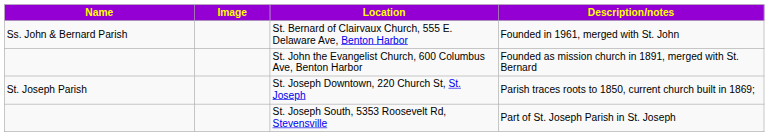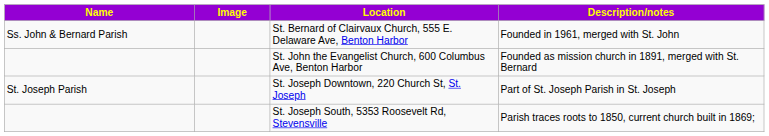St. Joseph Downtown, 220 Church St, St. Joseph | Description/notes: Parish traces roots to 1850, current church built in 1869; -> Part of St. Joseph Parish in St. Joseph
St. Joseph South, 5353 Roosevelt Rd, Stevensville | Description/notes: Part of St. Joseph Parish in St. Joseph -> Parish traces roots to 1850, current church built in 1869;
